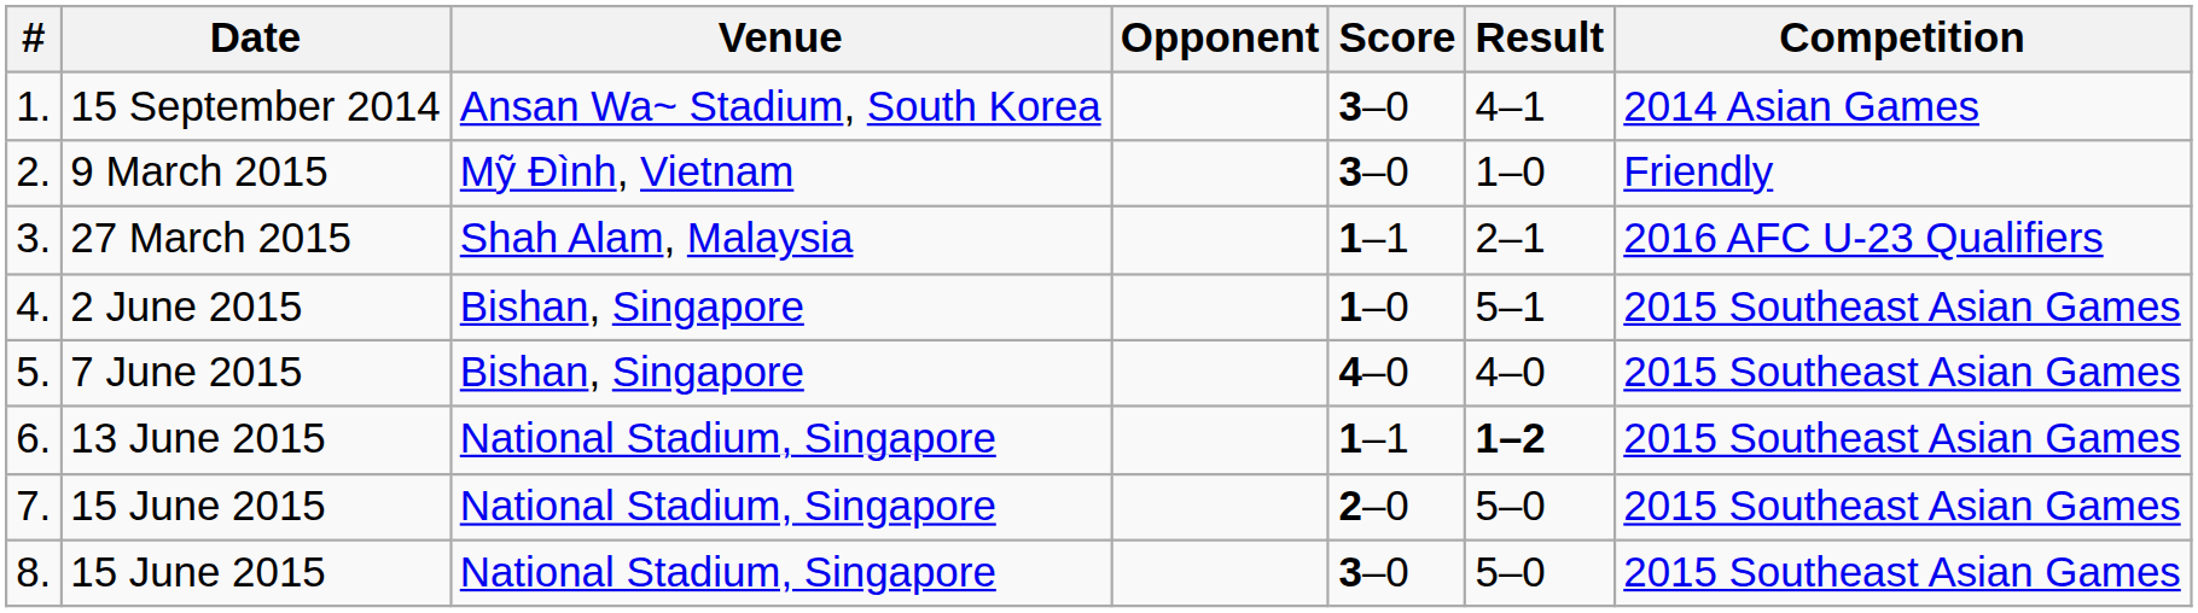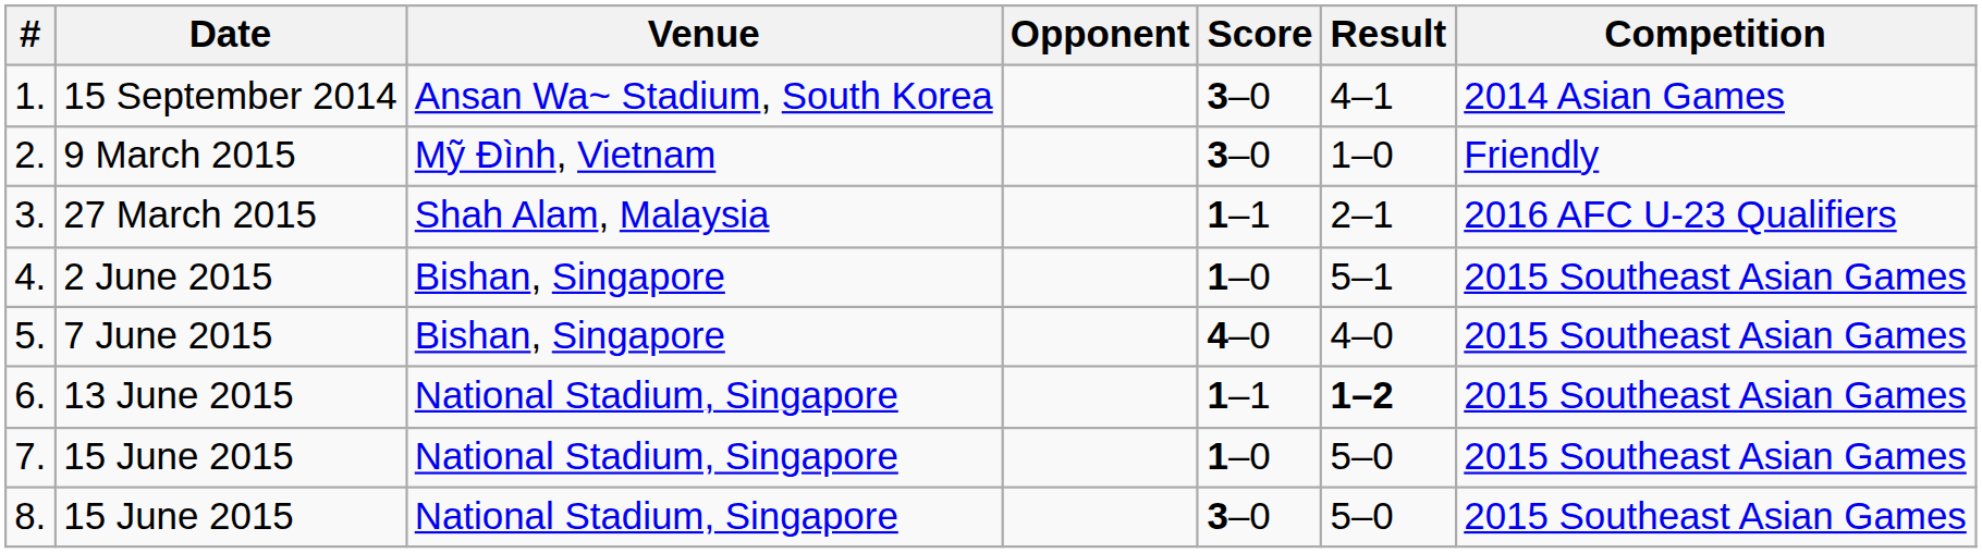7. | Score: 2–0 -> 1–0
